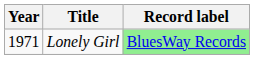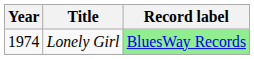Lonely Girl | Year: 1971 -> 1974
